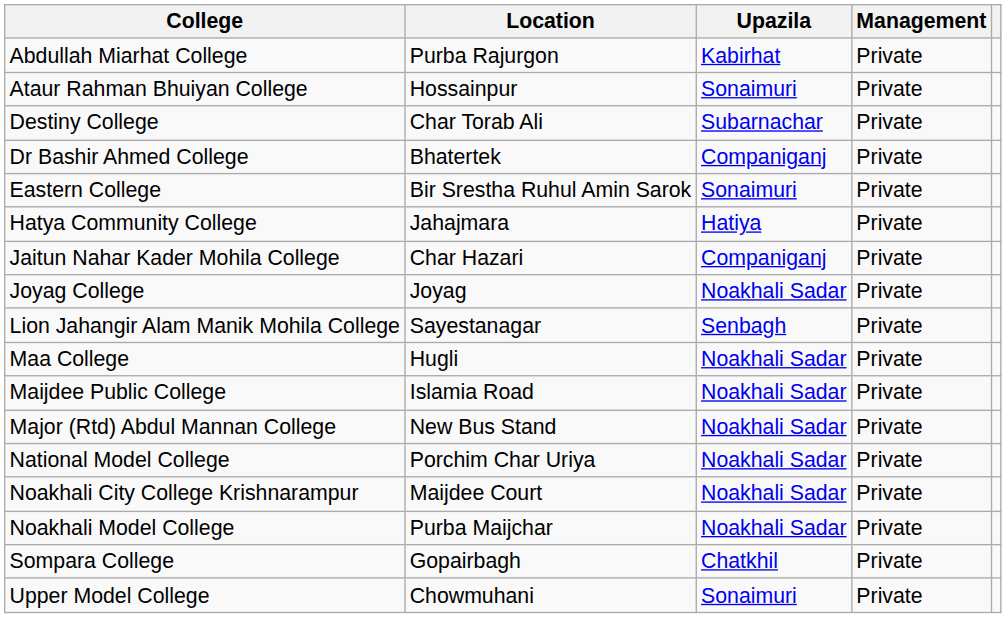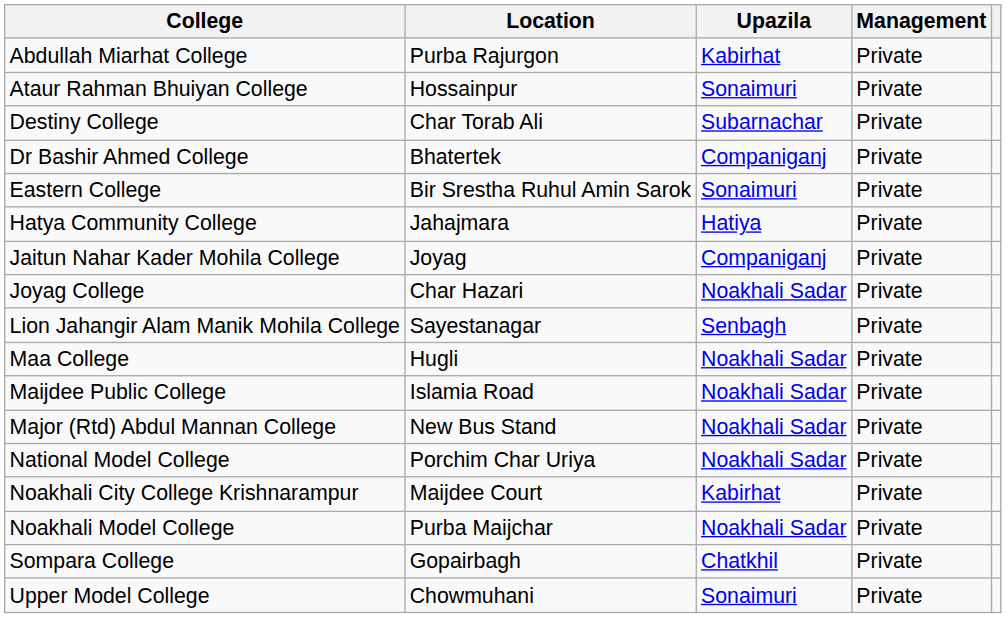Jaitun Nahar Kader Mohila College | Location: Char Hazari -> Joyag
Joyag College | Location: Joyag -> Char Hazari
Noakhali City College Krishnarampur | Upazila: Noakhali Sadar -> Kabirhat
